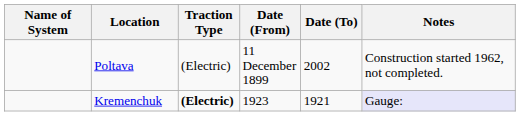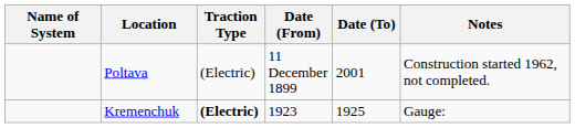Poltava | Date (To): 2002 -> 2001
Kremenchuk | Date (To): 1921 -> 1925
Kremenchuk | Notes: lavender background -> no background
